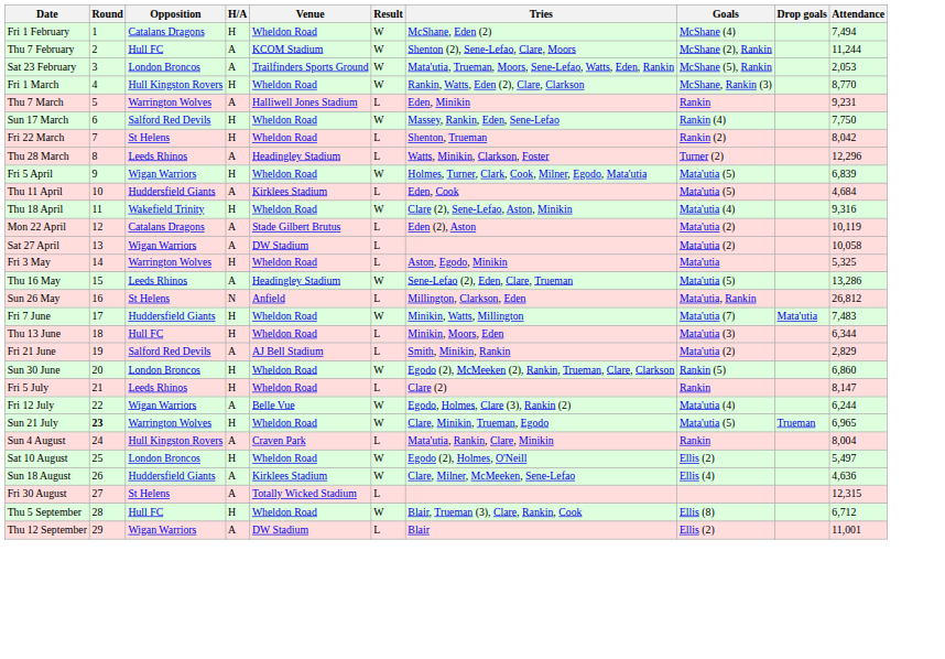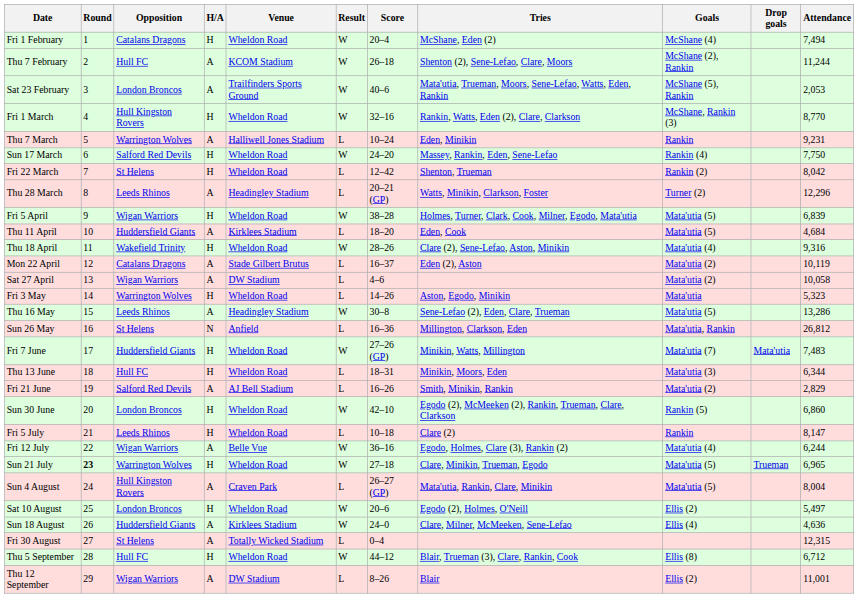+ column: Score | 20–4 | 26–18 | 40–6 | 32–16 | 10–24 | 24–20 | 12–42 | 20–21 (GP) | 38–28 | 18–20 | 28–26 | 16–37 | 4–6 | 14–26 | 30–8 | 16–36 | 27–26 (GP) | 18–31 | 16–26 | 42–10 | 10–18 | 36–16 | 27–18 | 26–27 (GP) | 20–6 | 24–0 | 0–4 | 44–12 | 8–26
Fri 3 May | Attendance: 5,325 -> 5,323
Sun 4 August | Goals: Rankin -> Mata'utia (5)
